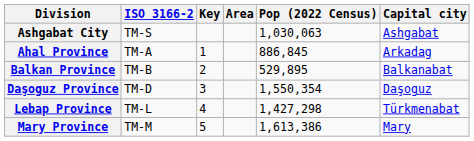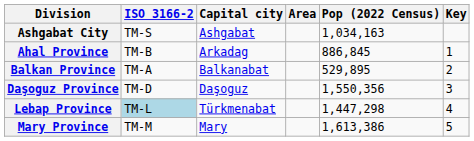columns swapped: Capital city <-> Key
Ashgabat City | Pop (2022 Census): 1,030,063 -> 1,034,163
Ahal Province | ISO 3166-2: TM-A -> TM-B
Balkan Province | ISO 3166-2: TM-B -> TM-A
Daşoguz Province | Pop (2022 Census): 1,550,354 -> 1,550,356
Lebap Province | ISO 3166-2: no background -> lightblue background
Lebap Province | Pop (2022 Census): 1,427,298 -> 1,447,298
